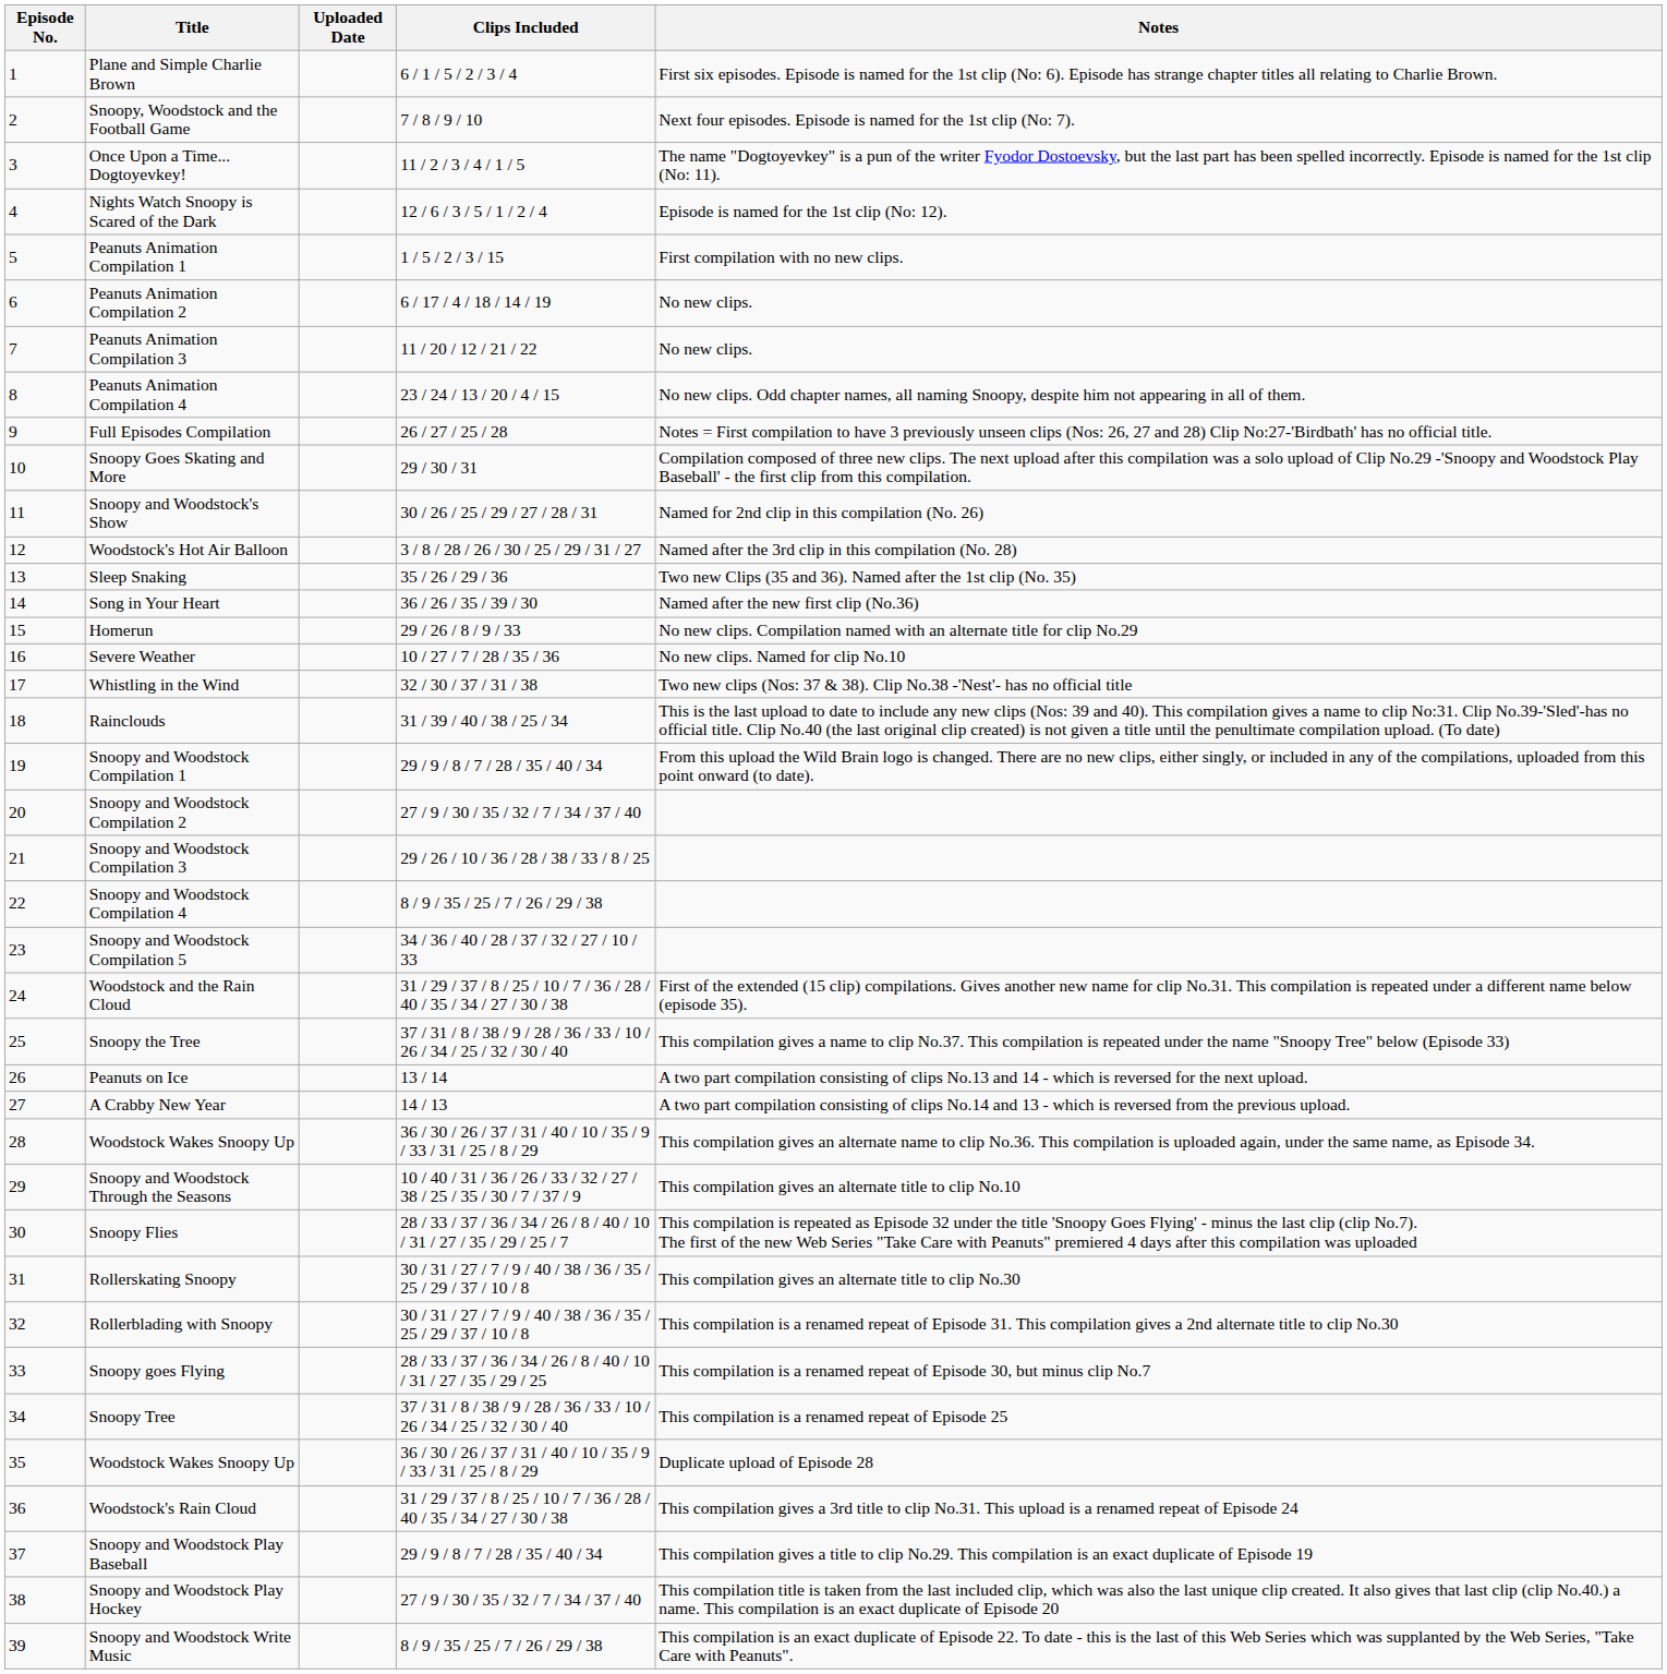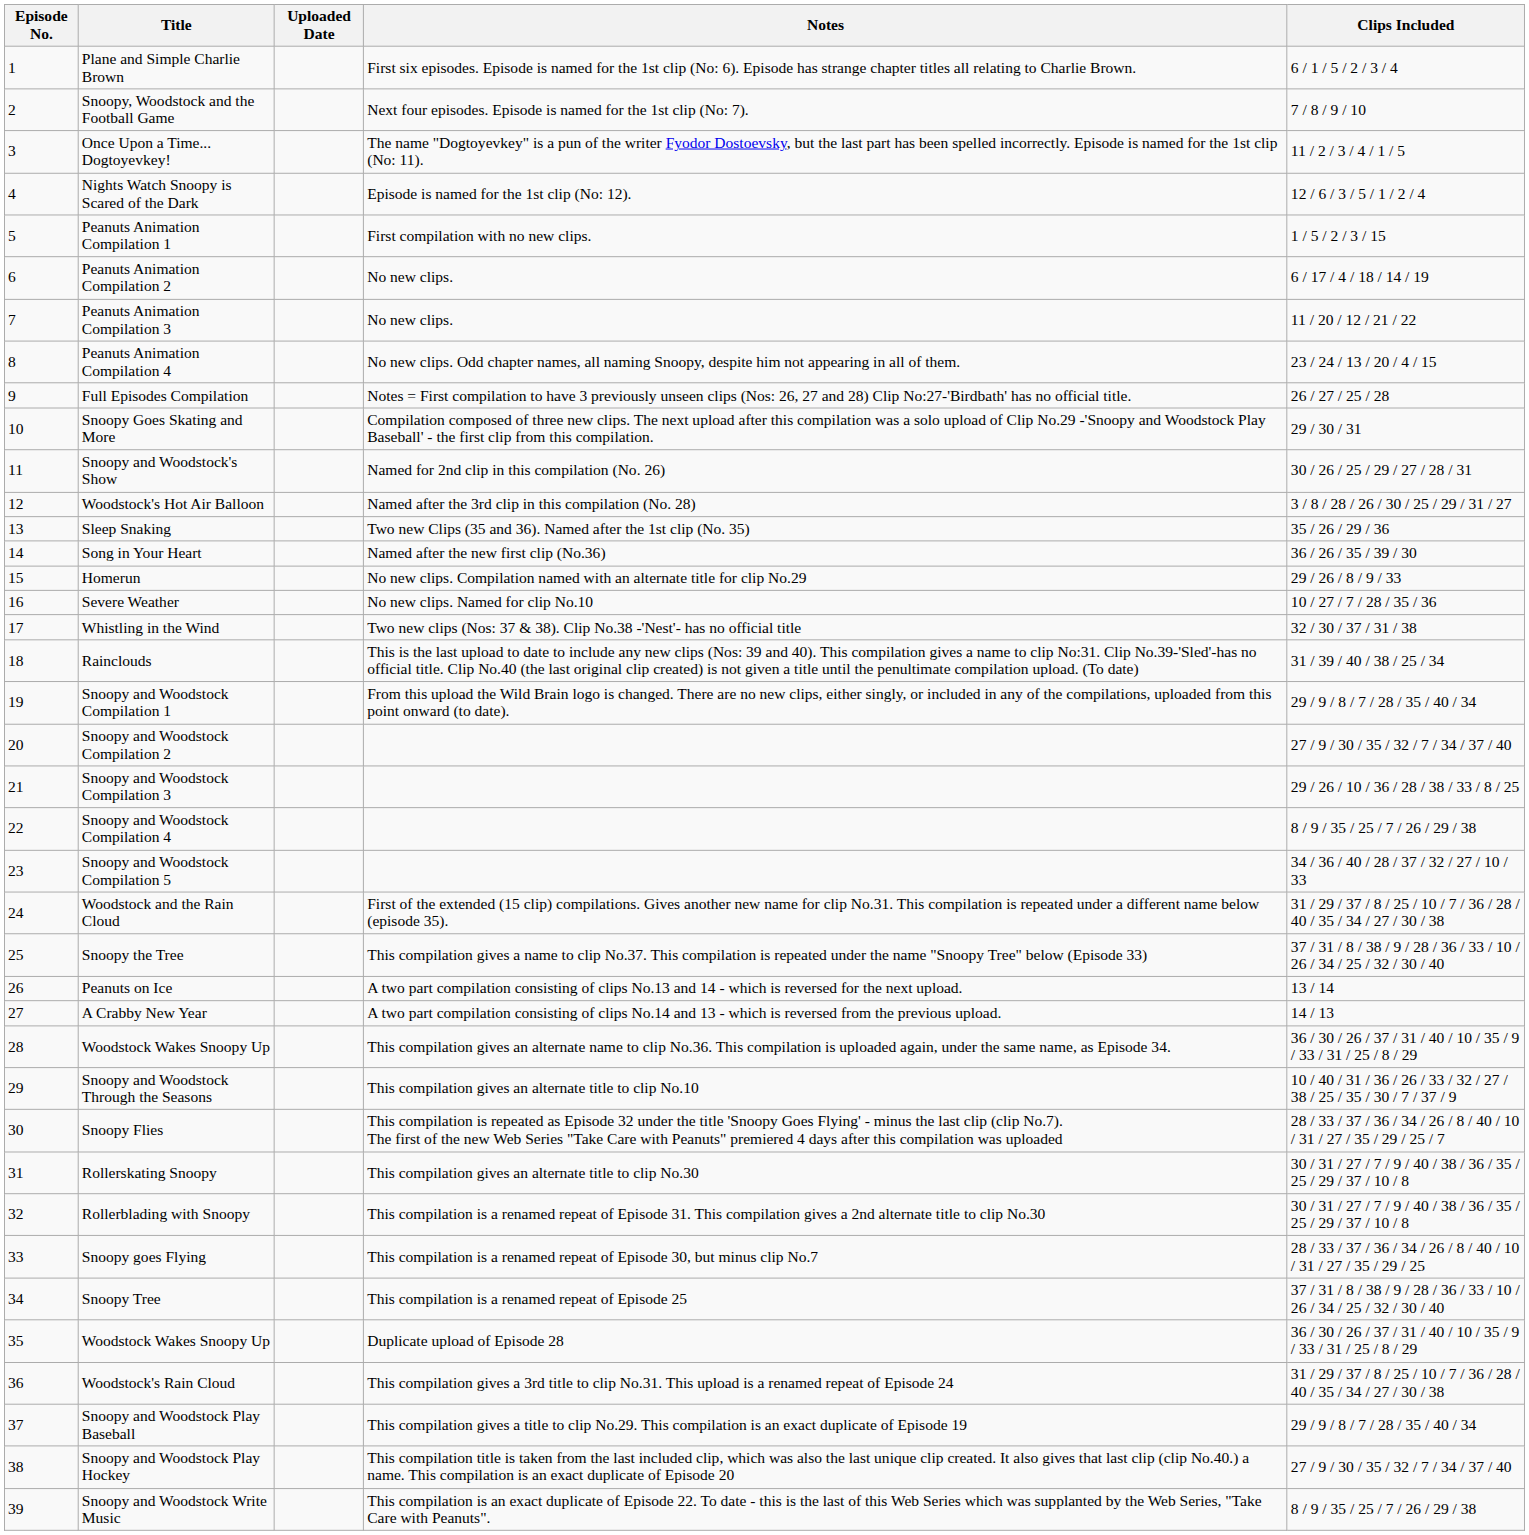columns swapped: Clips Included <-> Notes
